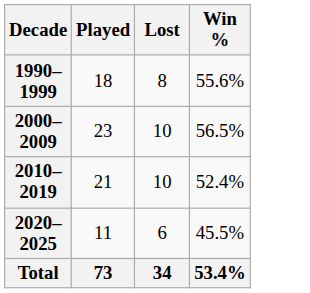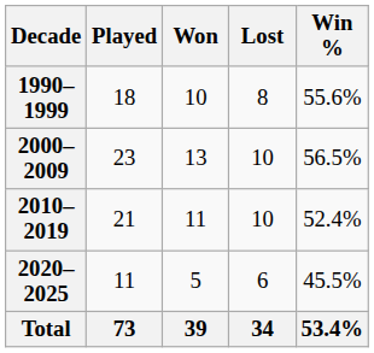+ column: Won | 10 | 13 | 11 | 5 | 39
